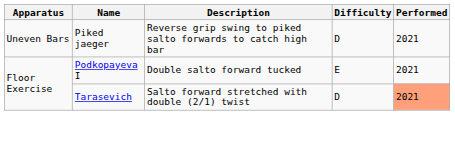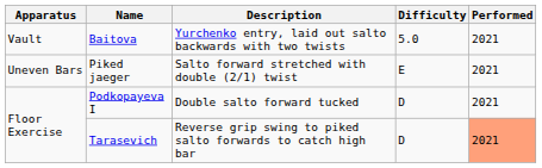+ row: Vault | Baitova | Yurchenko entry, laid out salto backwards with two twists | 5.0 | 2021
Piked jaeger | Description: Reverse grip swing to piked salto forwards to catch high bar -> Salto forward stretched with double (2/1) twist
Piked jaeger | Difficulty: D -> E
Podkopayeva I | Difficulty: E -> D
Tarasevich | Description: Salto forward stretched with double (2/1) twist -> Reverse grip swing to piked salto forwards to catch high bar
